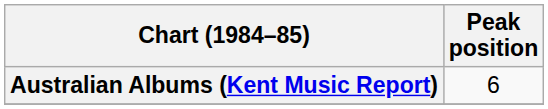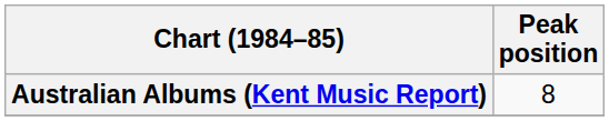Australian Albums (Kent Music Report) | Peak position: 6 -> 8
